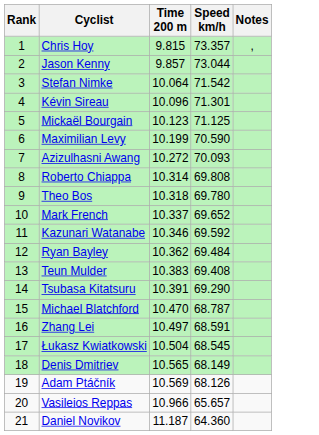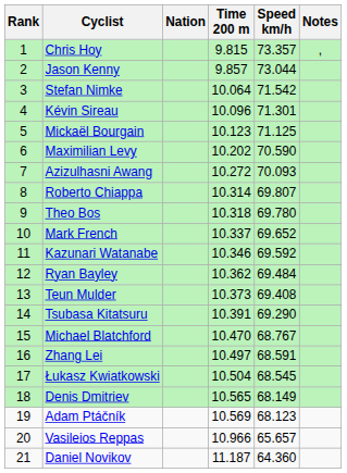+ column: Nation
Maximilian Levy | Time 200 m: 10.199 -> 10.202
Roberto Chiappa | Speed km/h: 69.808 -> 69.807
Teun Mulder | Time 200 m: 10.383 -> 10.373
Michael Blatchford | Speed km/h: 68.787 -> 68.767
Adam Ptáčník | Speed km/h: 68.126 -> 68.123
